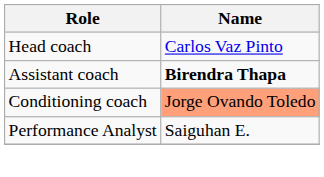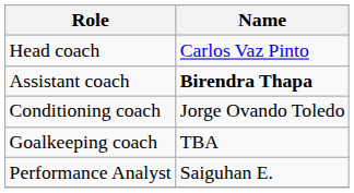Conditioning coach | Name: lightsalmon background -> no background
+ row: Goalkeeping coach | TBA
